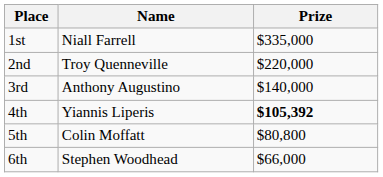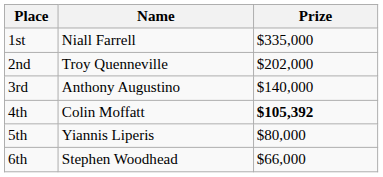2nd | Prize: $220,000 -> $202,000
4th | Name: Yiannis Liperis -> Colin Moffatt
5th | Name: Colin Moffatt -> Yiannis Liperis
5th | Prize: $80,800 -> $80,000
